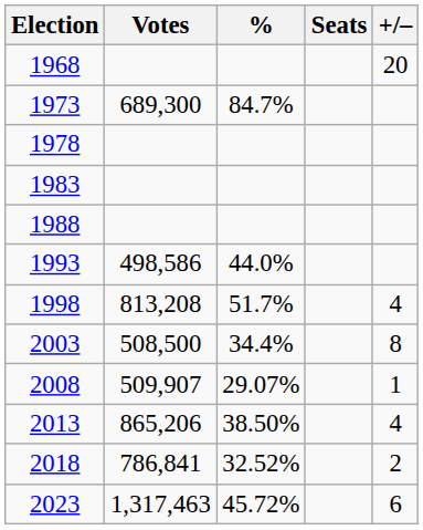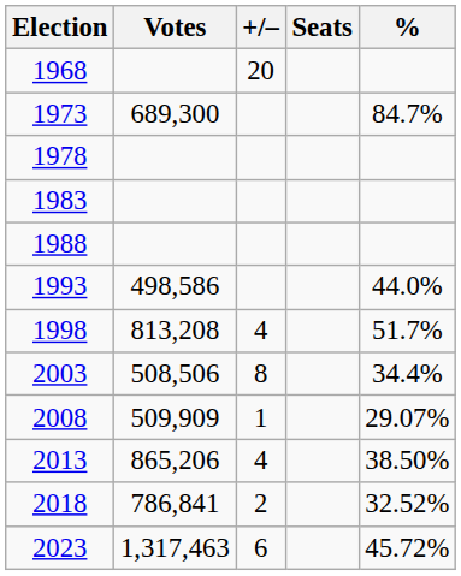columns swapped: % <-> +/–
2003 | Votes: 508,500 -> 508,506
2008 | Votes: 509,907 -> 509,909
